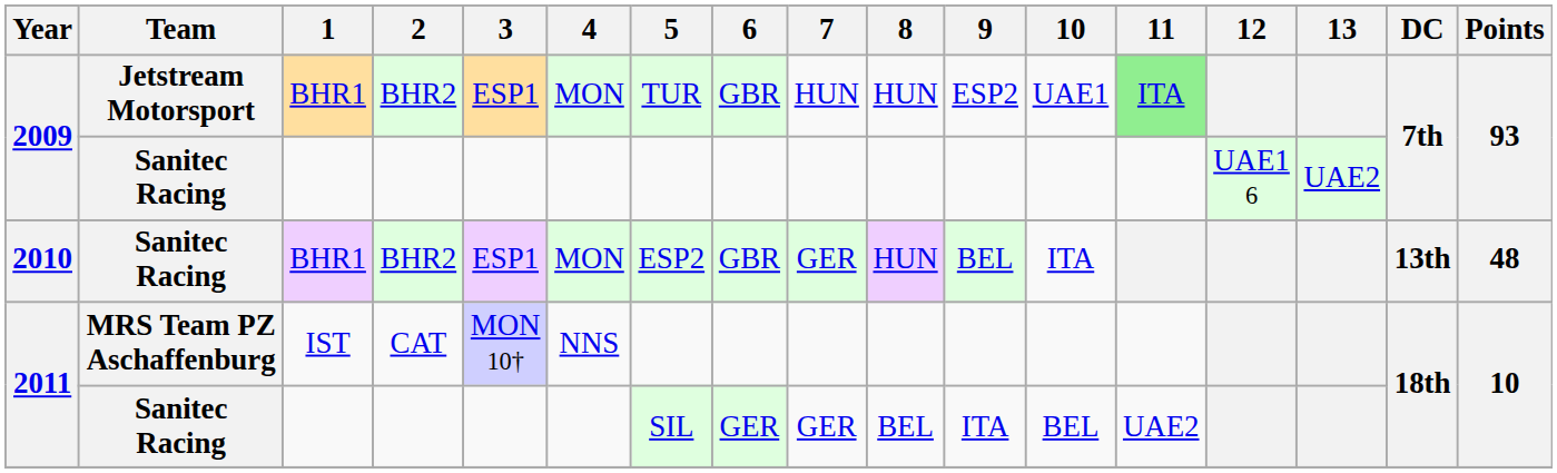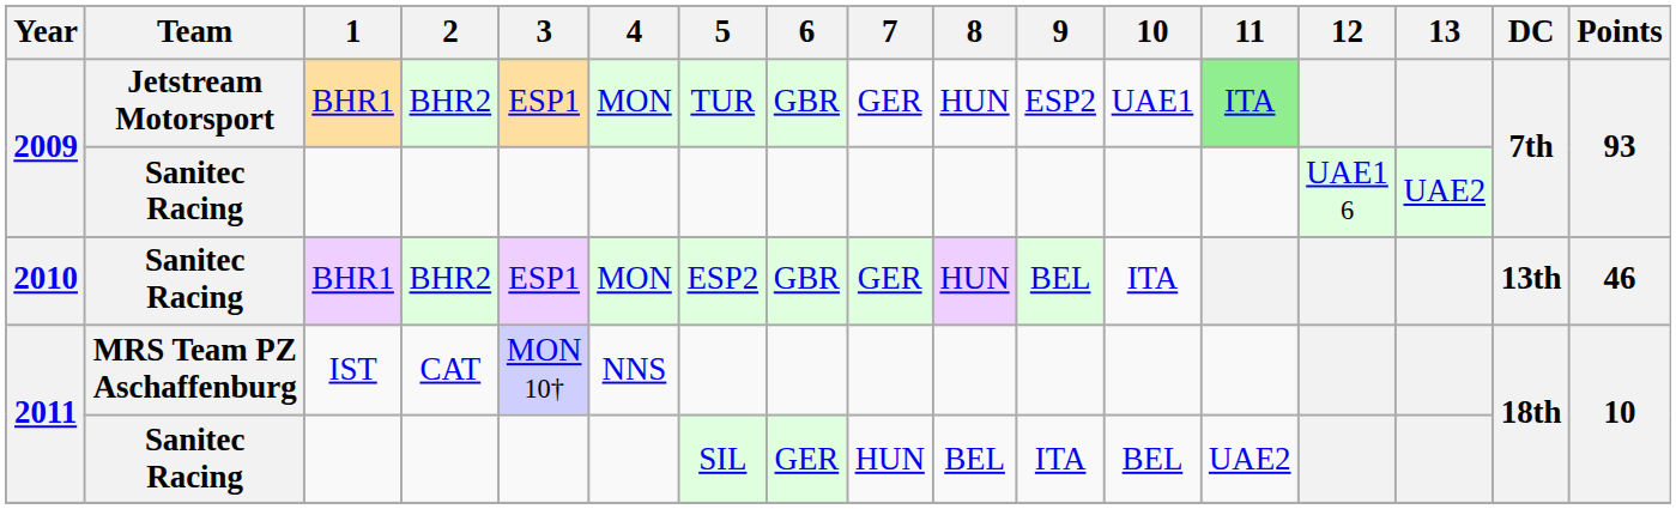2009 / Jetstream Motorsport | 7: HUN -> GER
2010 | Points: 48 -> 46
2011 / Sanitec Racing | 7: GER -> HUN
